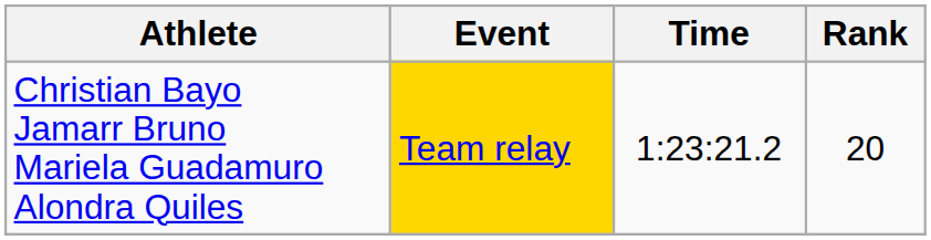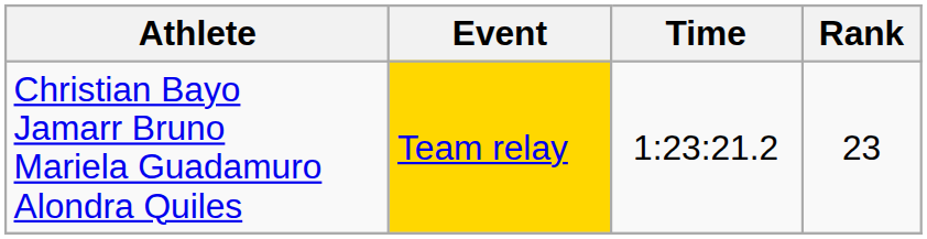Christian Bayo Jamarr Bruno Mariela Guadamuro Alondra Quiles | Rank: 20 -> 23
